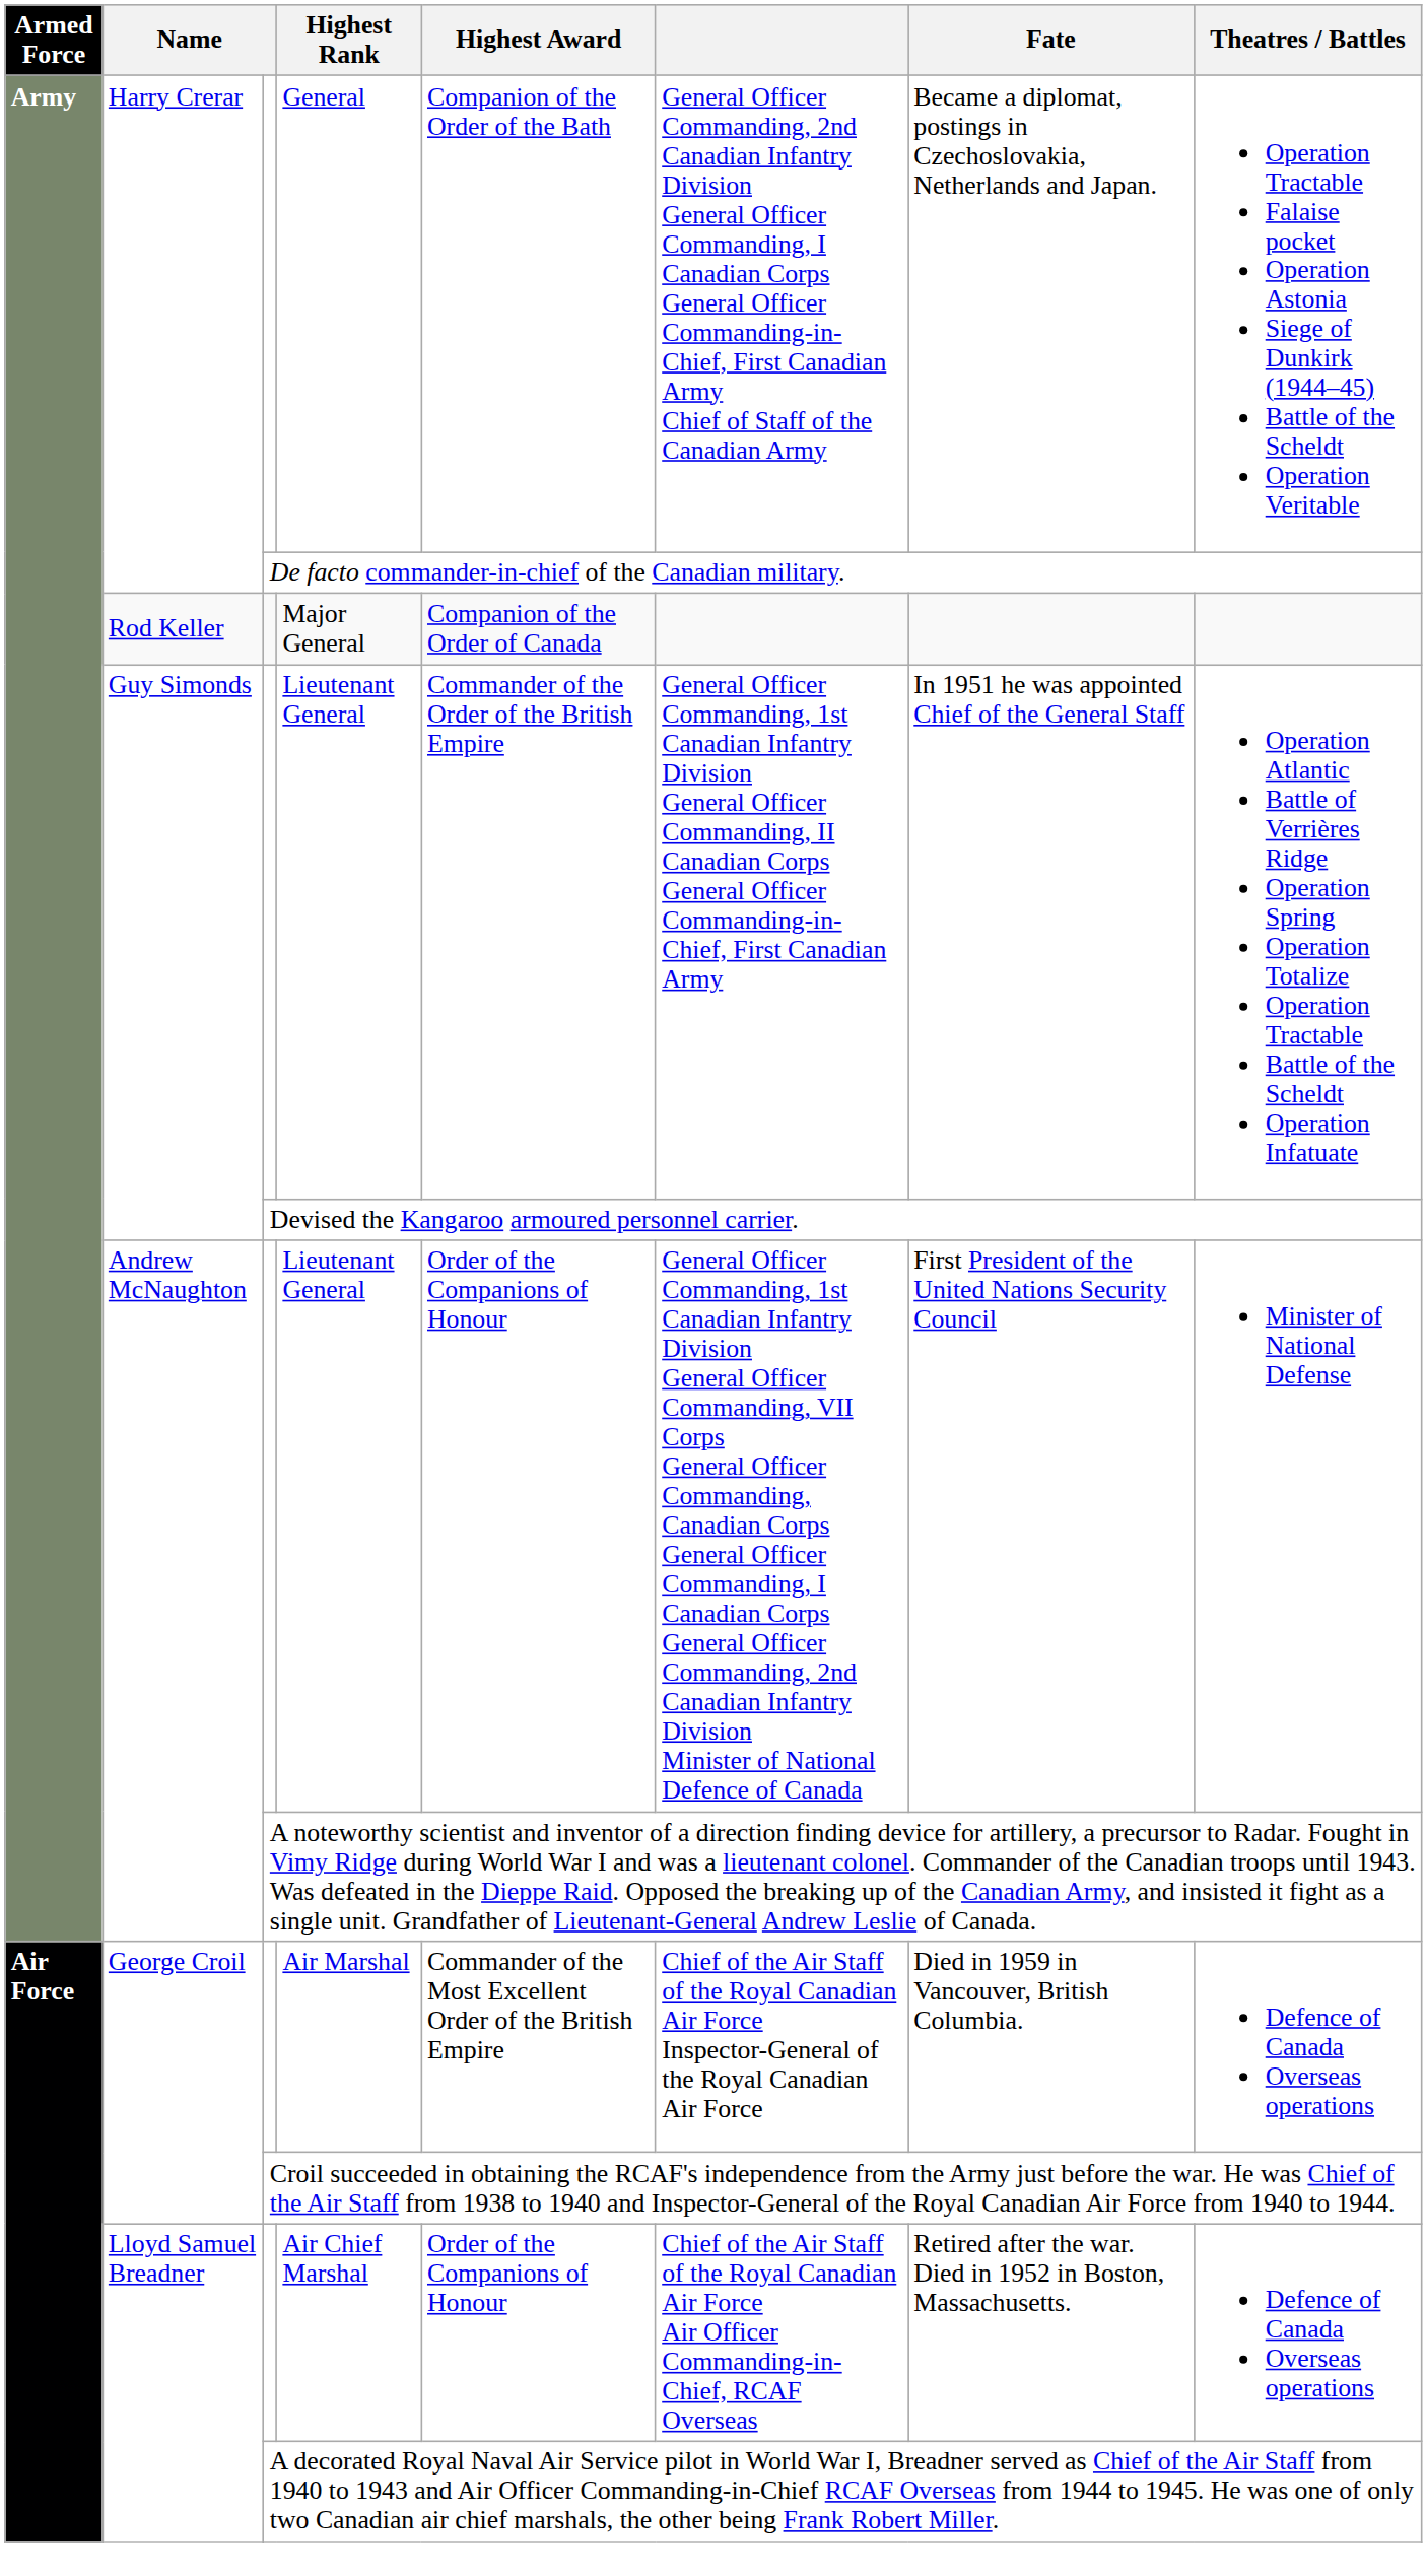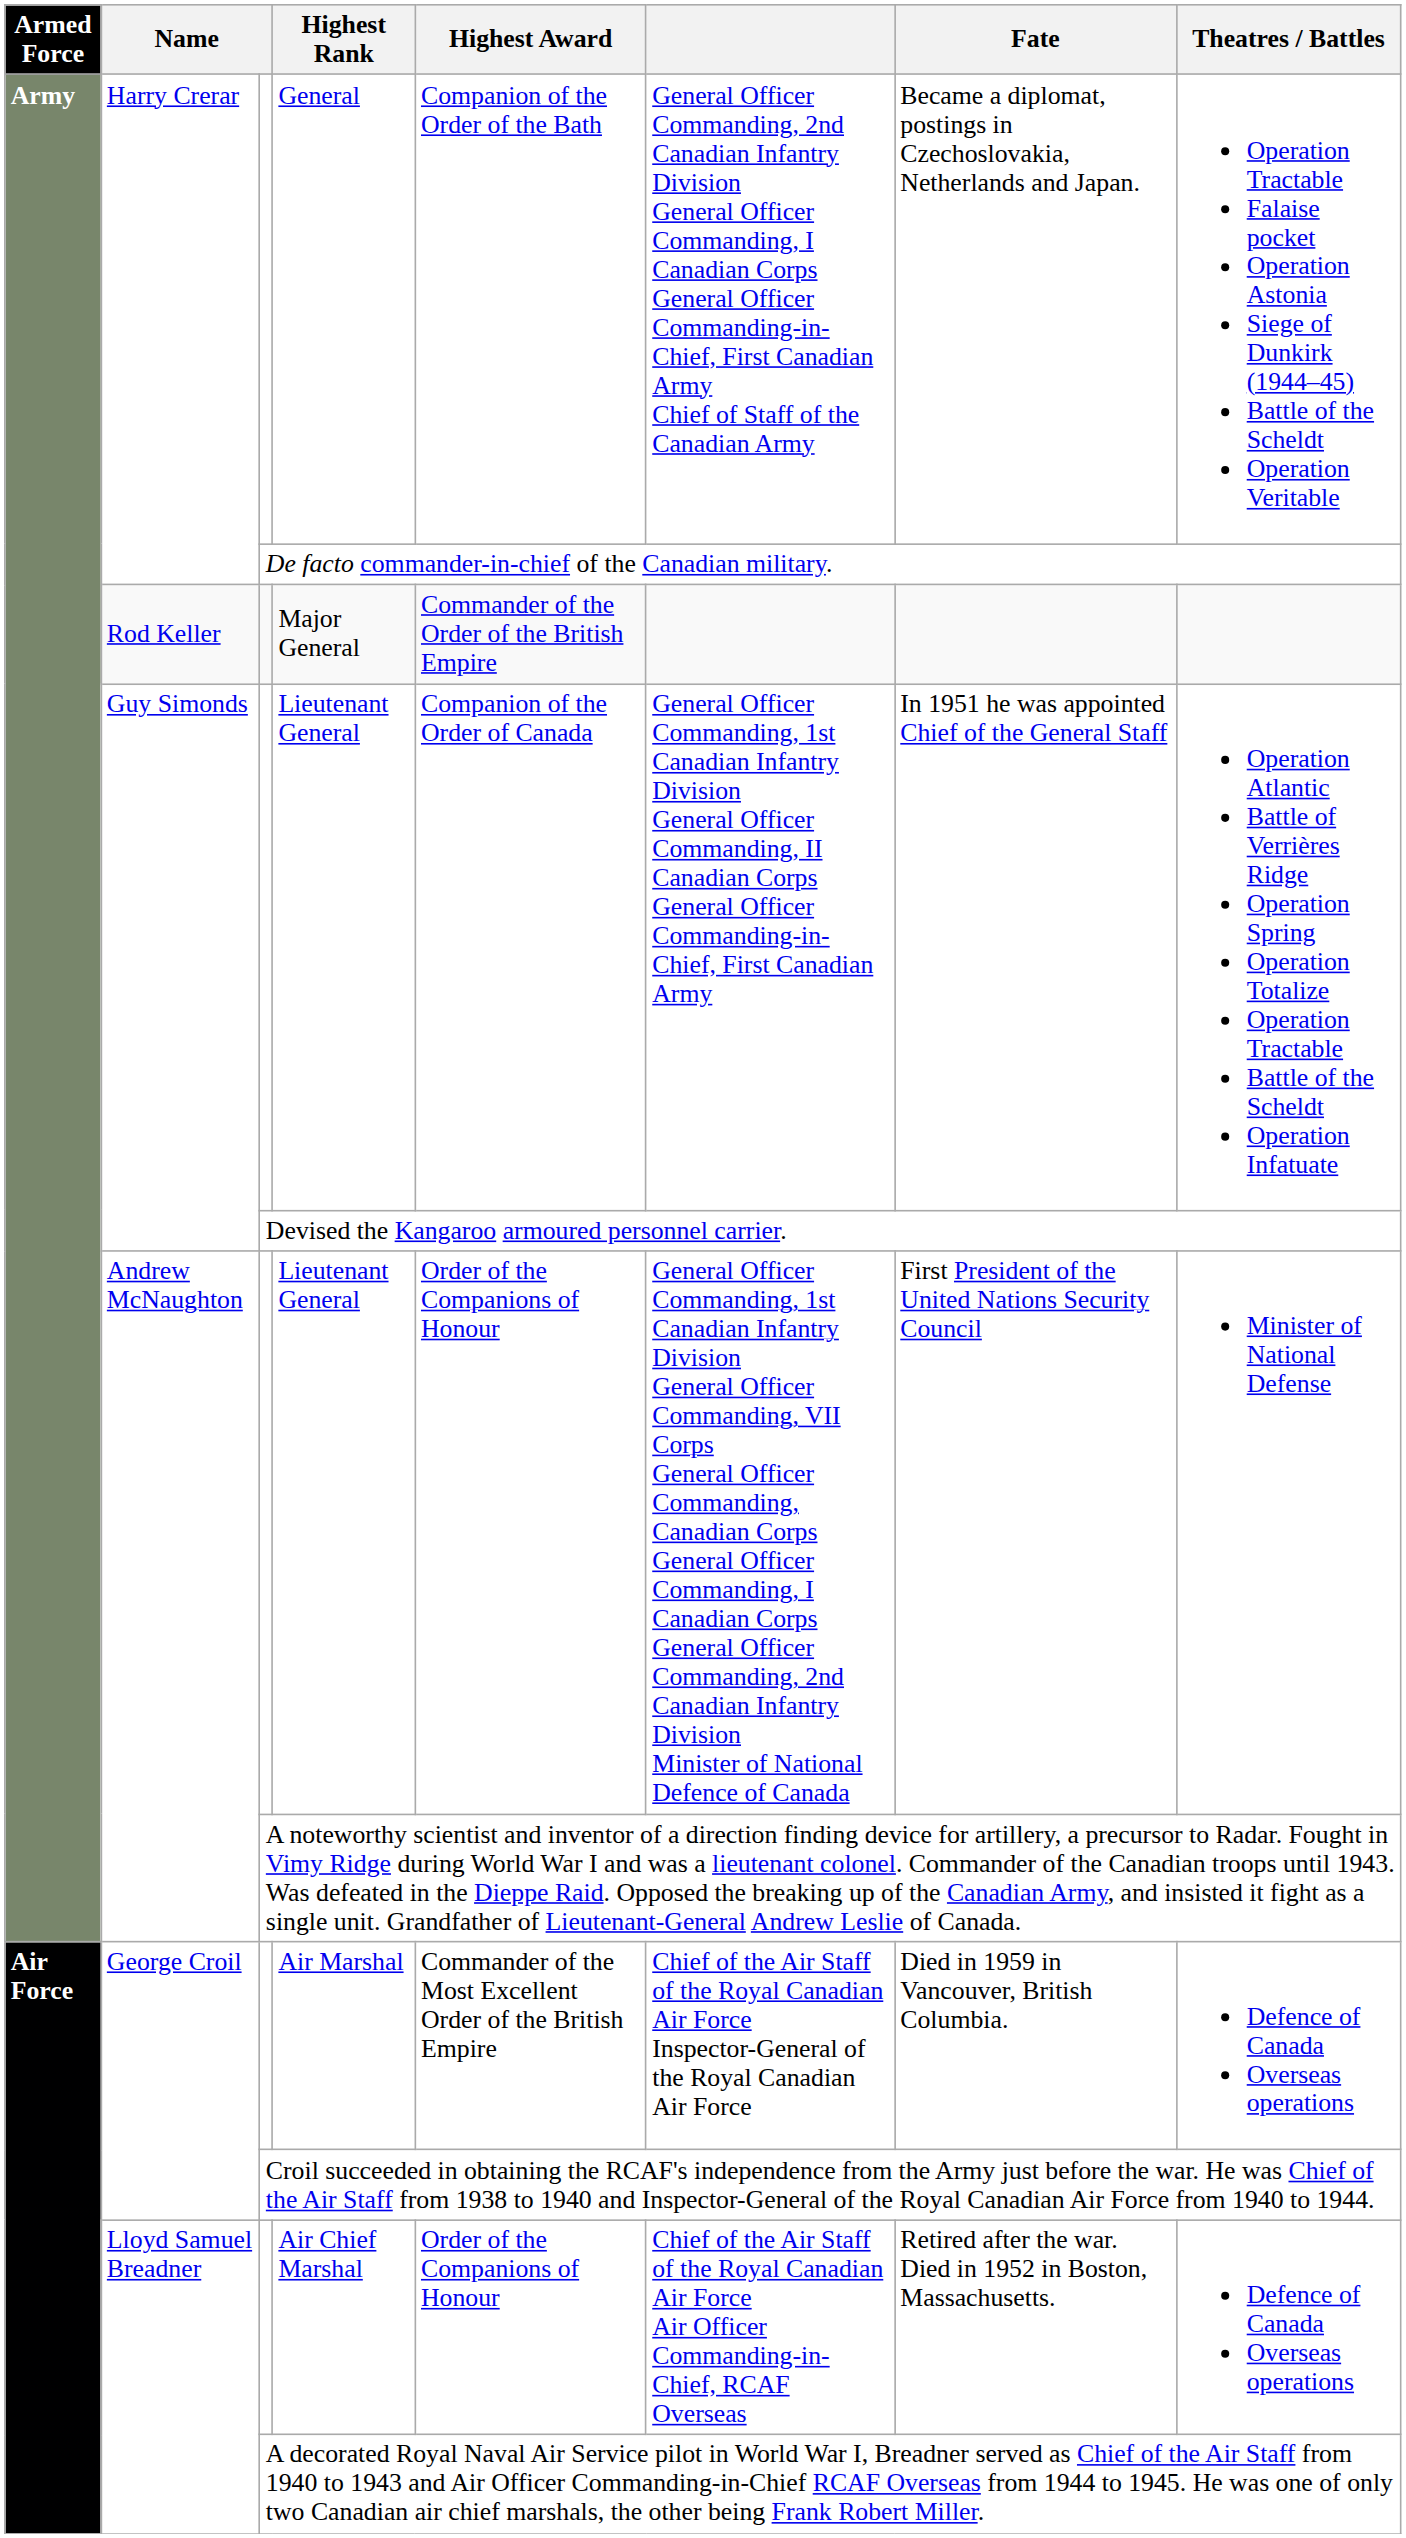Major General | Highest Award: Companion of the Order of Canada -> Commander of the Order of the British Empire
Guy Simonds / Lieutenant General | Highest Award: Commander of the Order of the British Empire -> Companion of the Order of Canada
